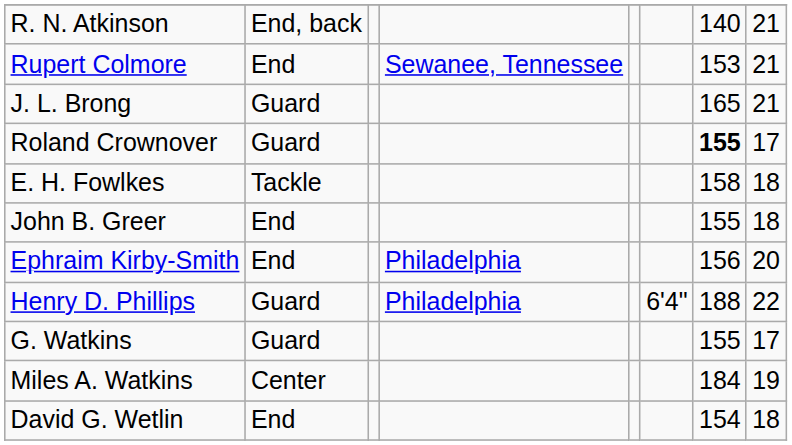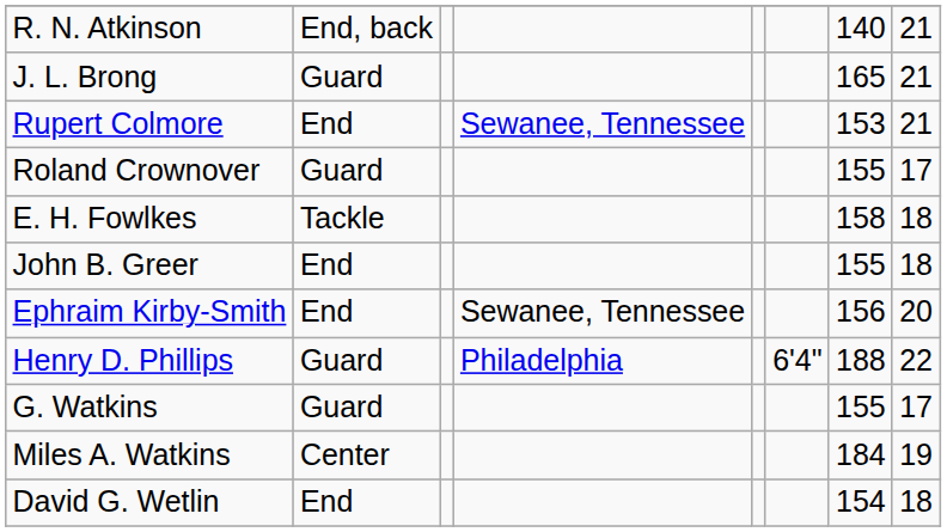rows swapped: J. L. Brong <-> Rupert Colmore
Roland Crownover | column 7: bold -> normal
Ephraim Kirby-Smith | column 4: Philadelphia -> Sewanee, Tennessee
